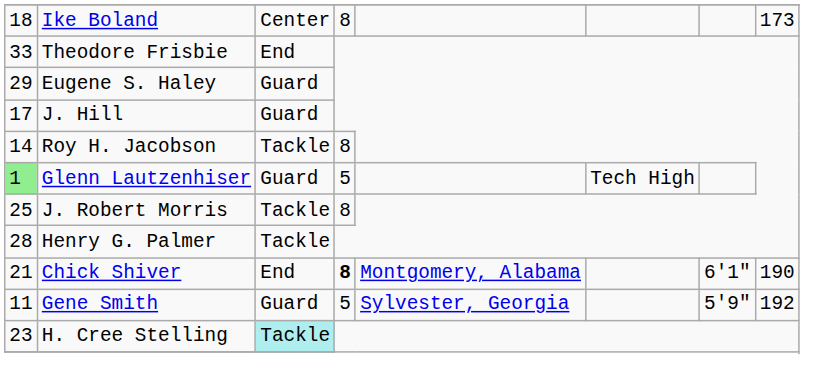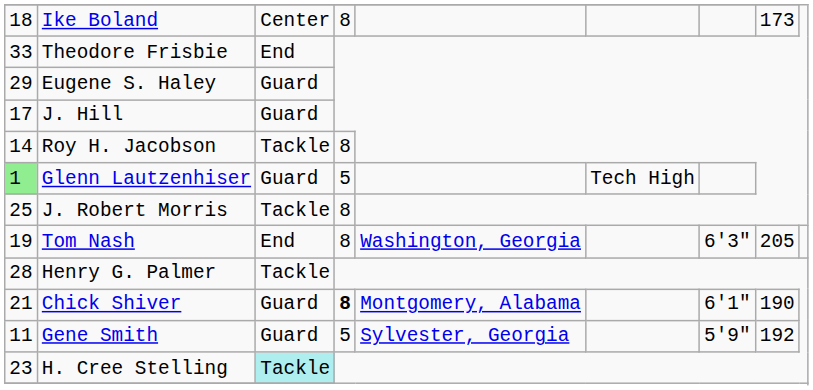+ row: 19 | Tom Nash | End | 8 | Washington, Georgia | 6'3" | 205
Chick Shiver | column 3: End -> Guard
